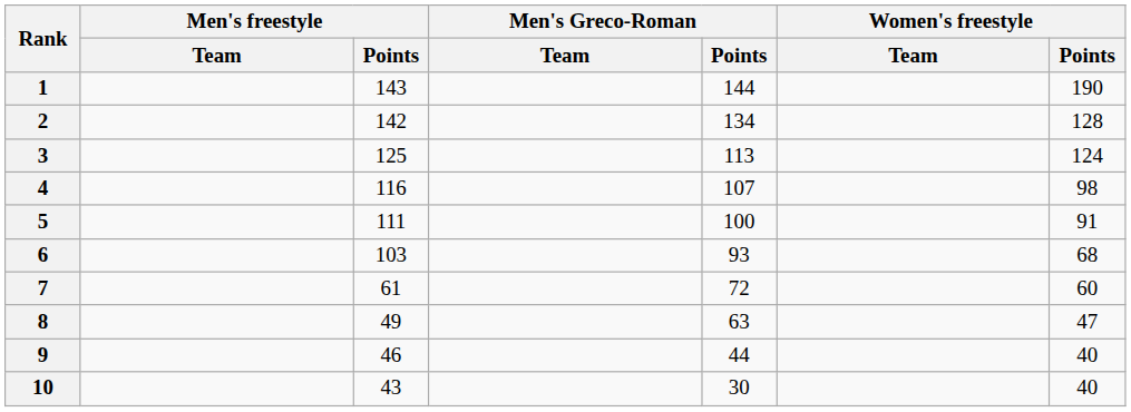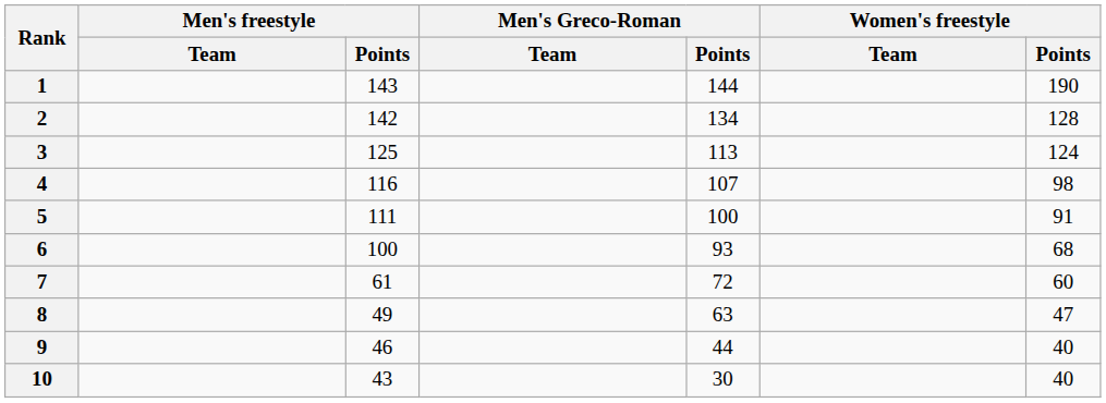6 | Men's freestyle / Points: 103 -> 100
